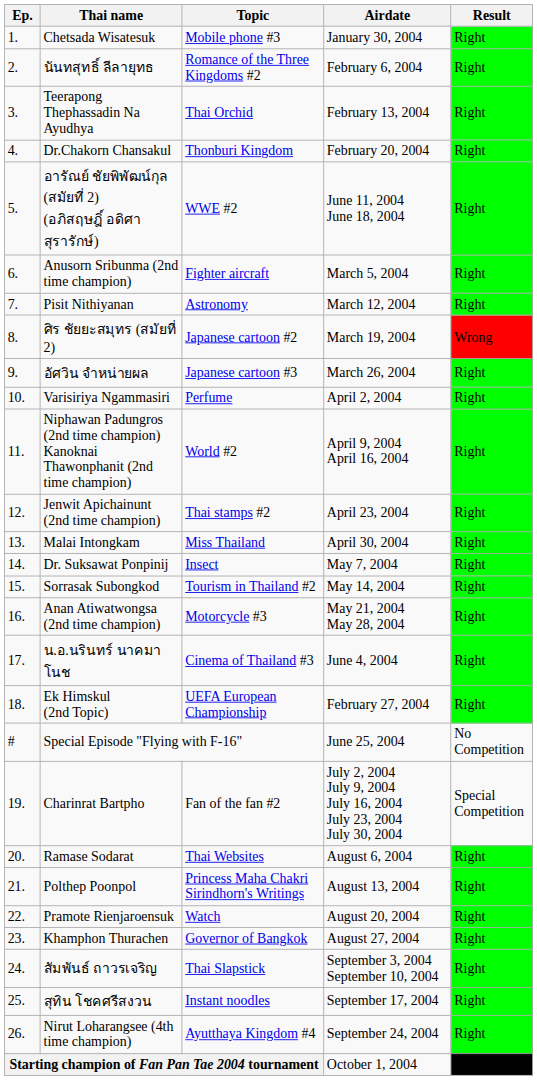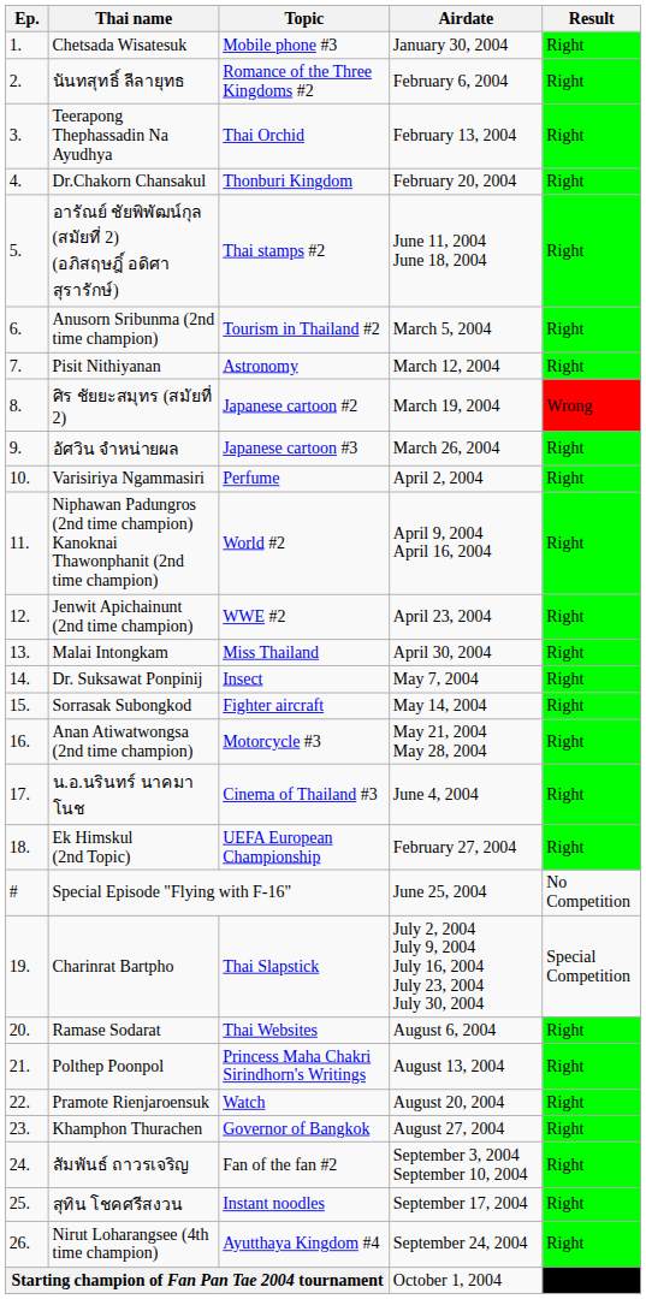อารัณย์ ชัยพิพัฒน์กุล (สมัยที่ 2) (อภิสฤษฎิ์ อดิศาสุรารักษ์) | Topic: WWE #2 -> Thai stamps #2
Anusorn Sribunma (2nd time champion) | Topic: Fighter aircraft -> Tourism in Thailand #2
Jenwit Apichainunt (2nd time champion) | Topic: Thai stamps #2 -> WWE #2
Sorrasak Subongkod | Topic: Tourism in Thailand #2 -> Fighter aircraft
Charinrat Bartpho | Topic: Fan of the fan #2 -> Thai Slapstick
สัมพันธ์ ถาวรเจริญ | Topic: Thai Slapstick -> Fan of the fan #2
